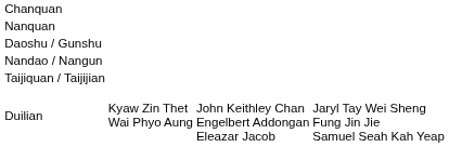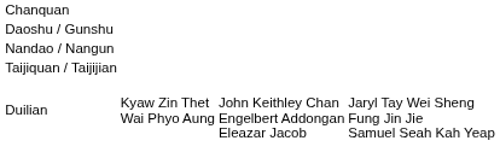- row: Nanquan
